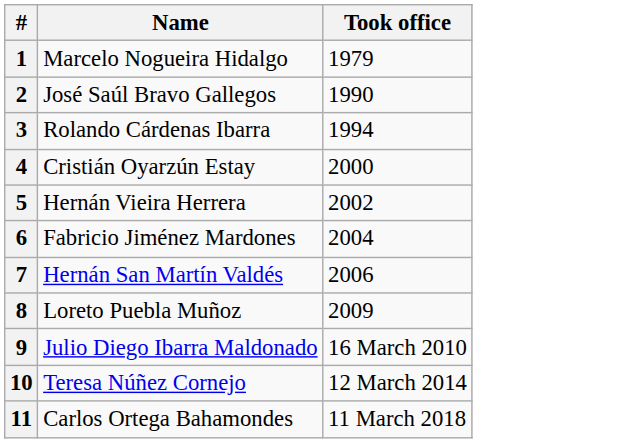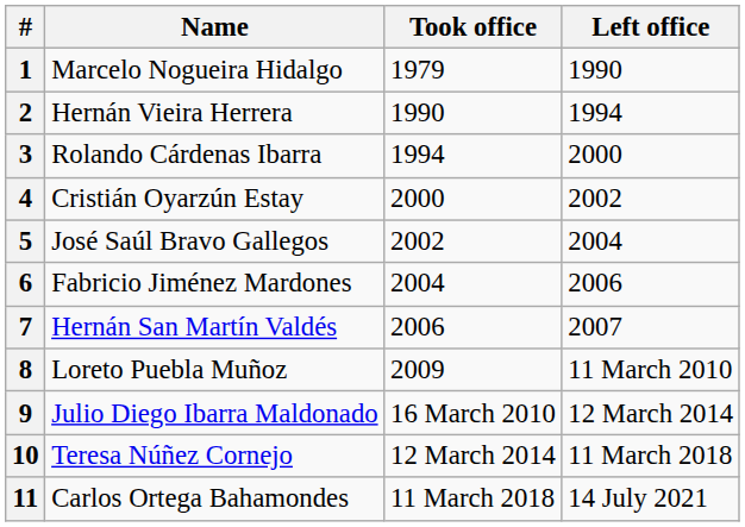+ column: Left office | 1990 | 1994 | 2000 | 2002 | 2004 | 2006 | 2007 | 11 March 2010 | 12 March 2014 | 11 March 2018 | 14 July 2021
2 | Name: José Saúl Bravo Gallegos -> Hernán Vieira Herrera
5 | Name: Hernán Vieira Herrera -> José Saúl Bravo Gallegos
